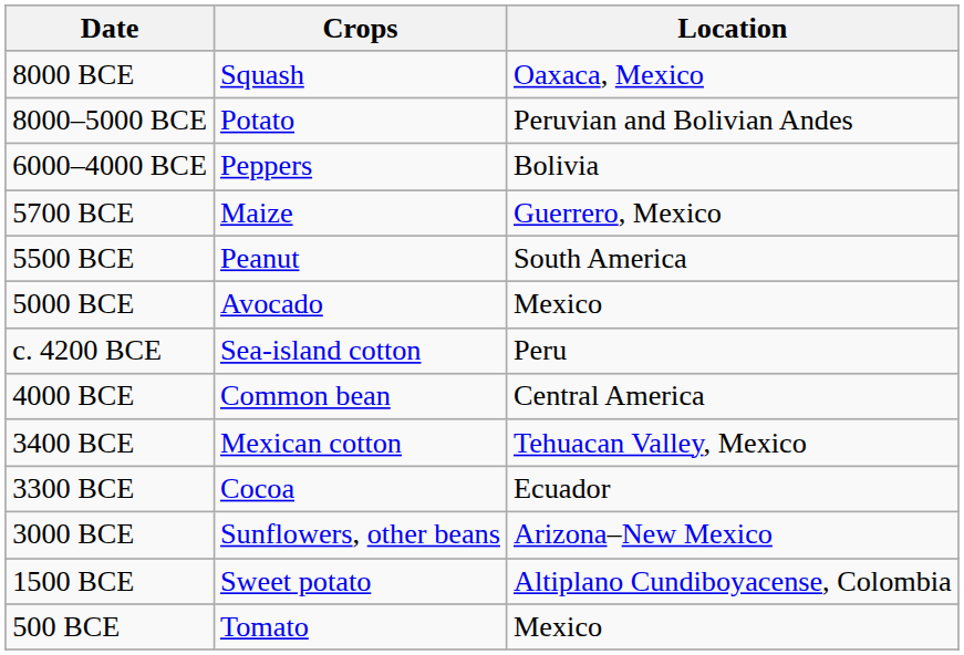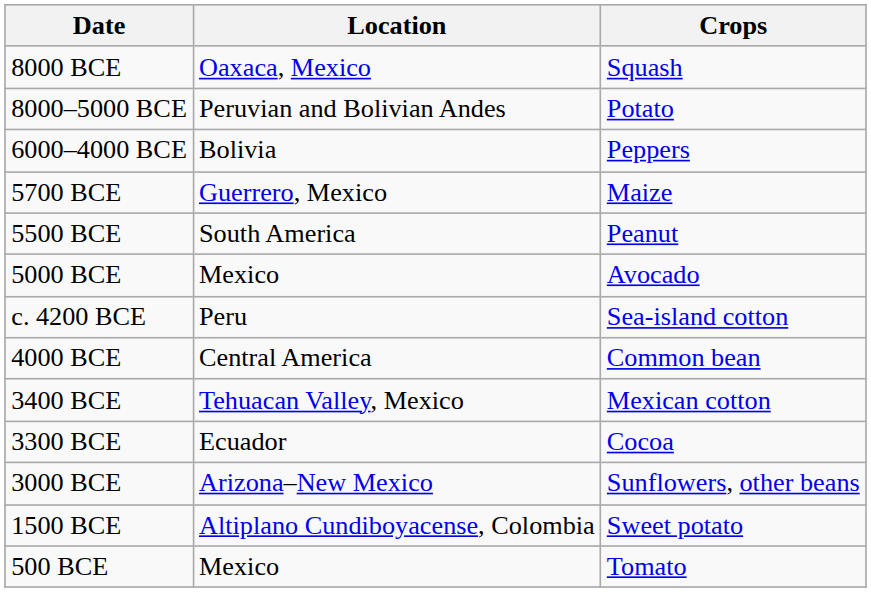columns swapped: Crops <-> Location
